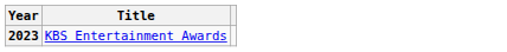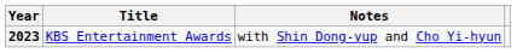+ column: Notes | with Shin Dong-yup and Cho Yi-hyun
